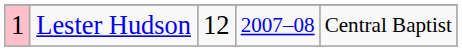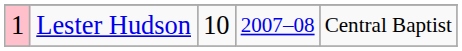Lester Hudson | column 3: 12 -> 10
